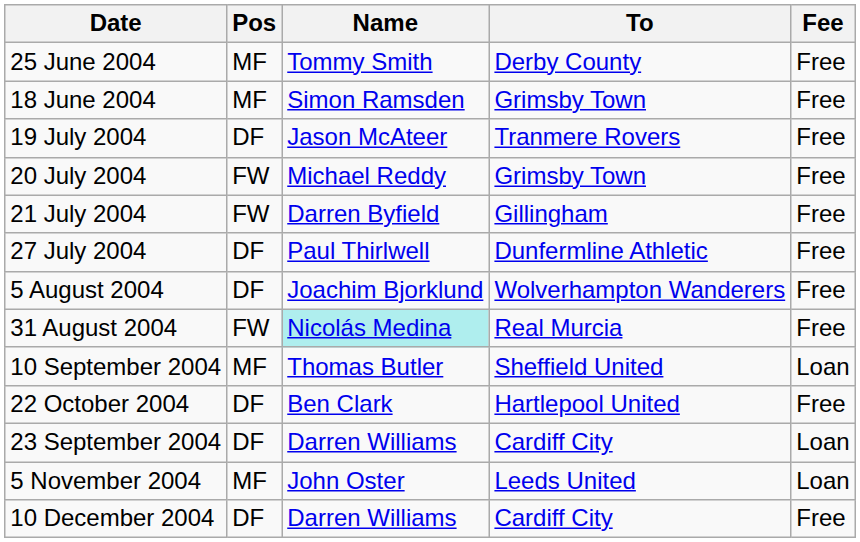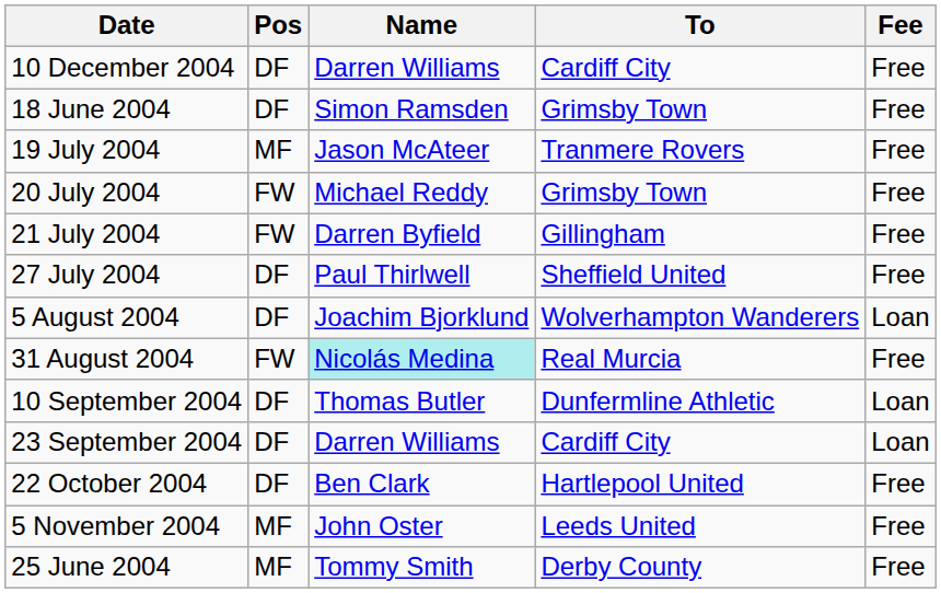rows swapped: 25 June 2004 <-> 10 December 2004
18 June 2004 | Pos: MF -> DF
19 July 2004 | Pos: DF -> MF
27 July 2004 | To: Dunfermline Athletic -> Sheffield United
5 August 2004 | Fee: Free -> Loan
10 September 2004 | Pos: MF -> DF
10 September 2004 | To: Sheffield United -> Dunfermline Athletic
rows swapped: 23 September 2004 <-> 22 October 2004
5 November 2004 | Fee: Loan -> Free
